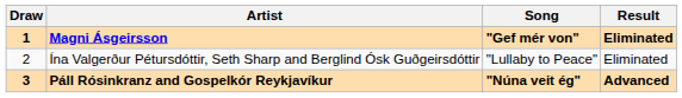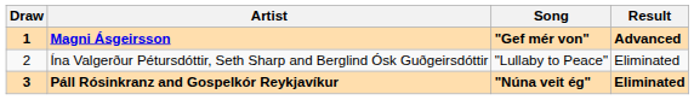Magni Ásgeirsson | Result: Eliminated -> Advanced
Páll Rósinkranz and Gospelkór Reykjavíkur | Result: Advanced -> Eliminated
